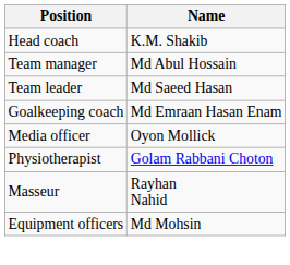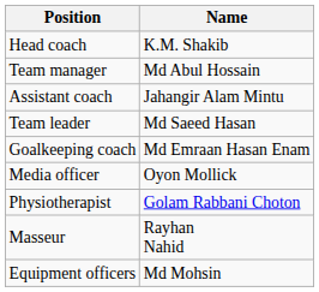+ row: Assistant coach | Jahangir Alam Mintu
